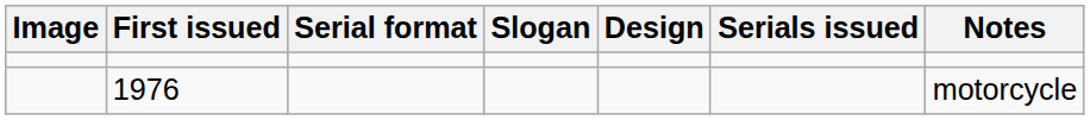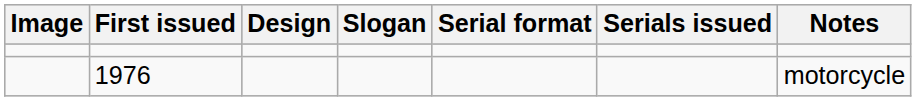columns swapped: Design <-> Serial format
